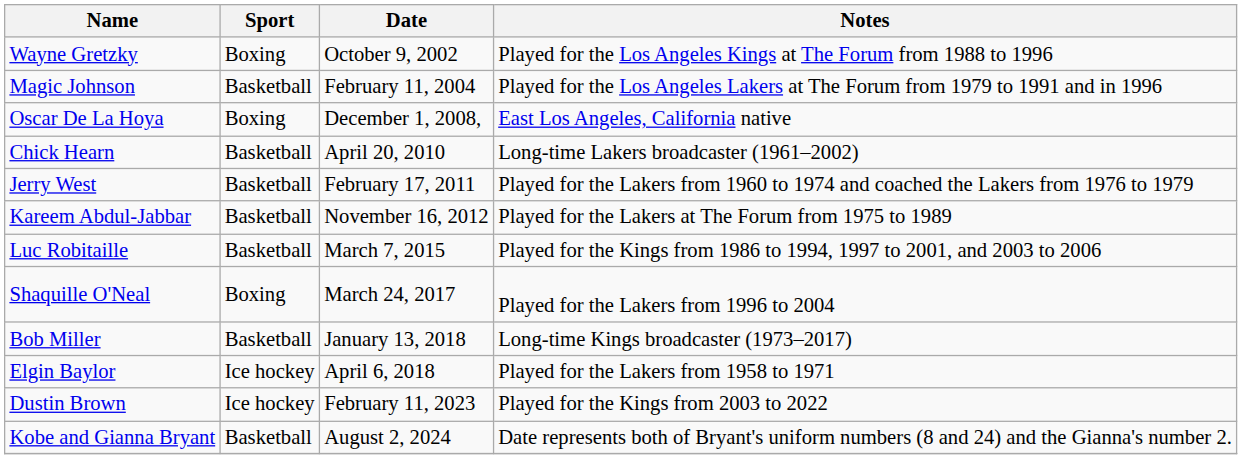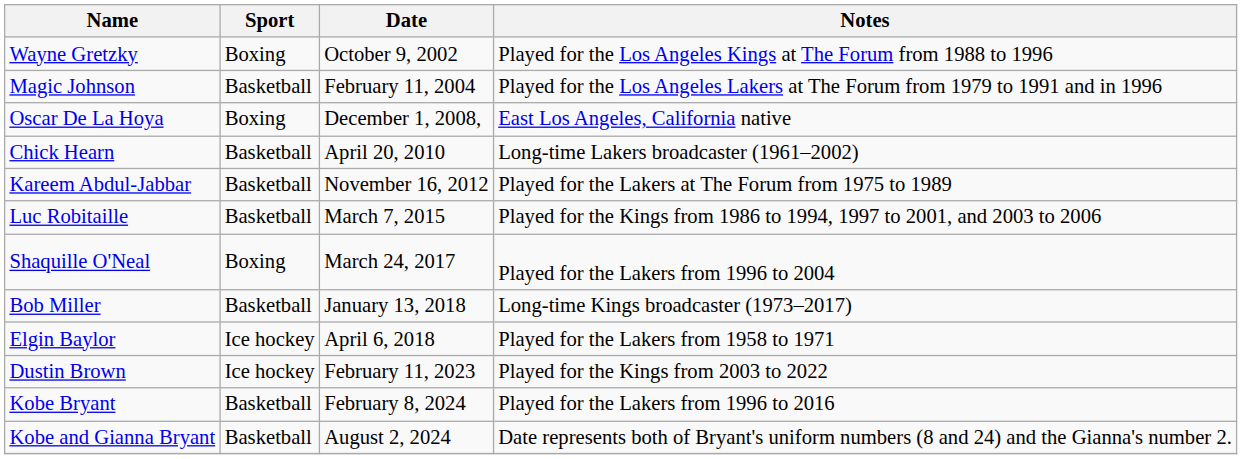- row: Jerry West | Basketball | February 17, 2011 | Played for the Lakers from 1960 to 1974 and coached the Lakers from 1976 to 1979
+ row: Kobe Bryant | Basketball | February 8, 2024 | Played for the Lakers from 1996 to 2016
